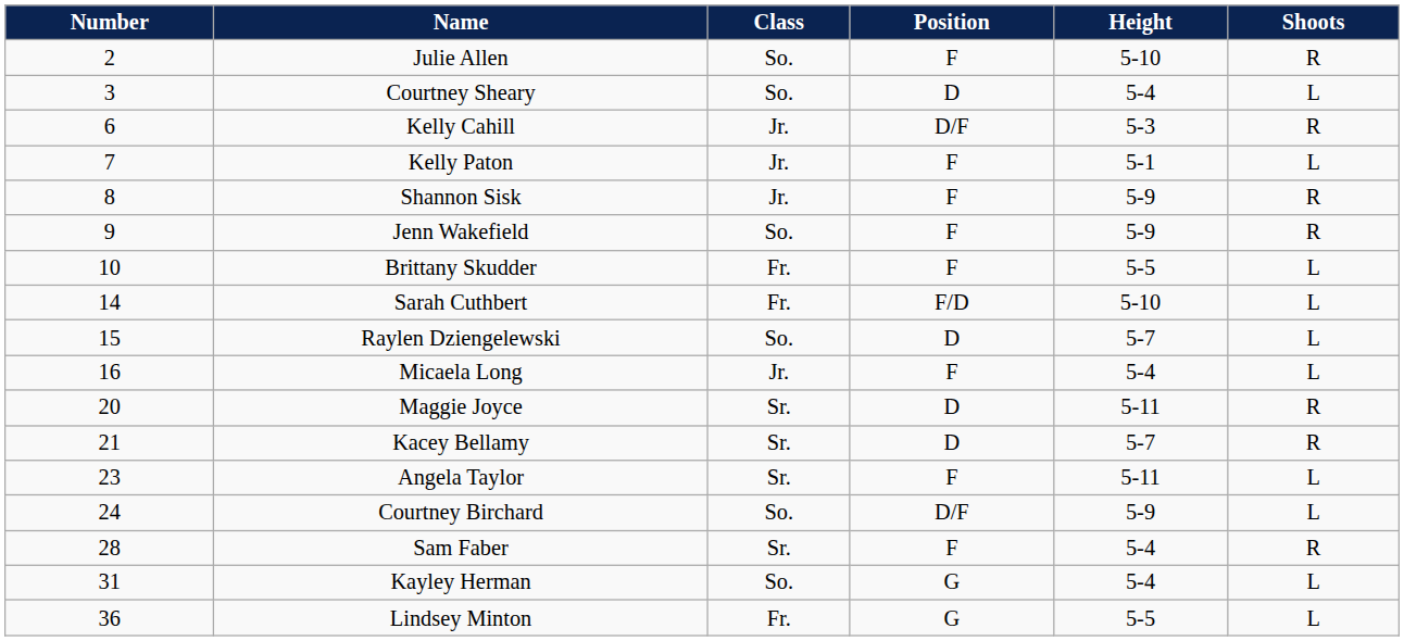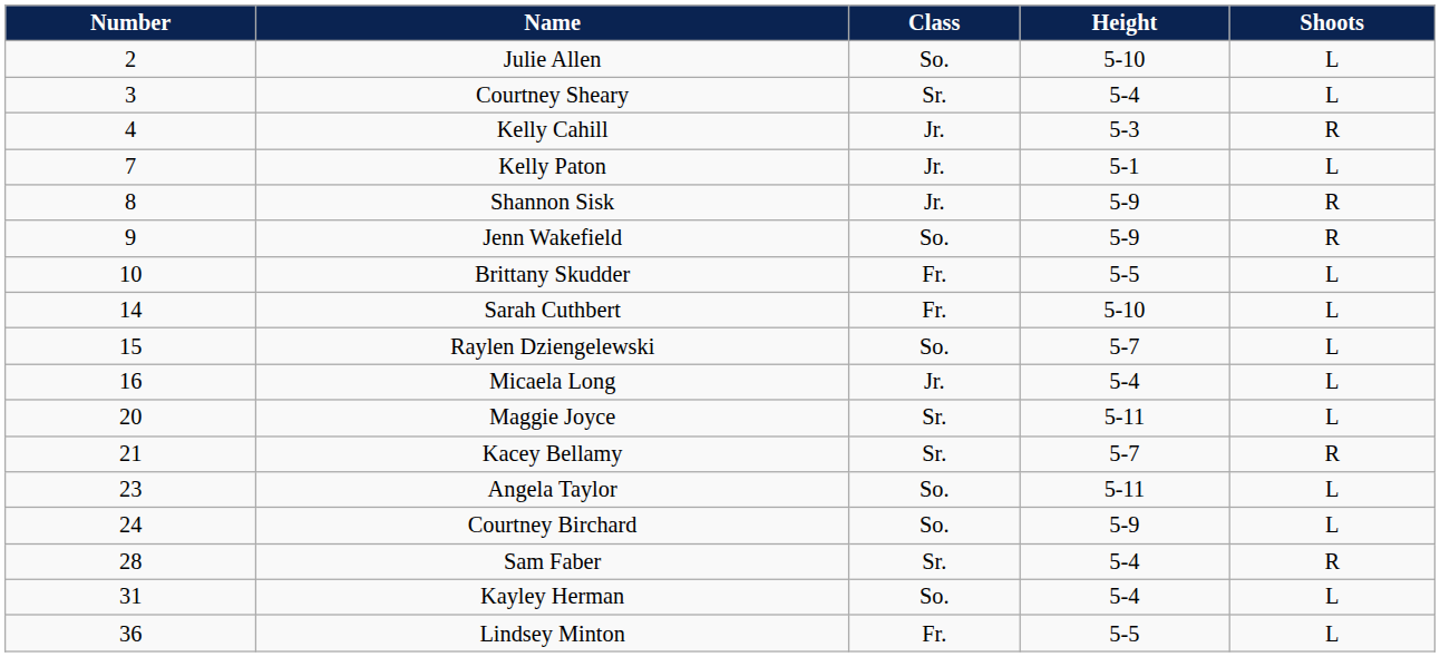- column: Position | F | D | D/F | F | F | F | F | F/D | D | F | D | D | F | D/F | F | G | G
Julie Allen | Shoots: R -> L
Courtney Sheary | Class: So. -> Sr.
Kelly Cahill | Number: 6 -> 4
Maggie Joyce | Shoots: R -> L
Angela Taylor | Class: Sr. -> So.
